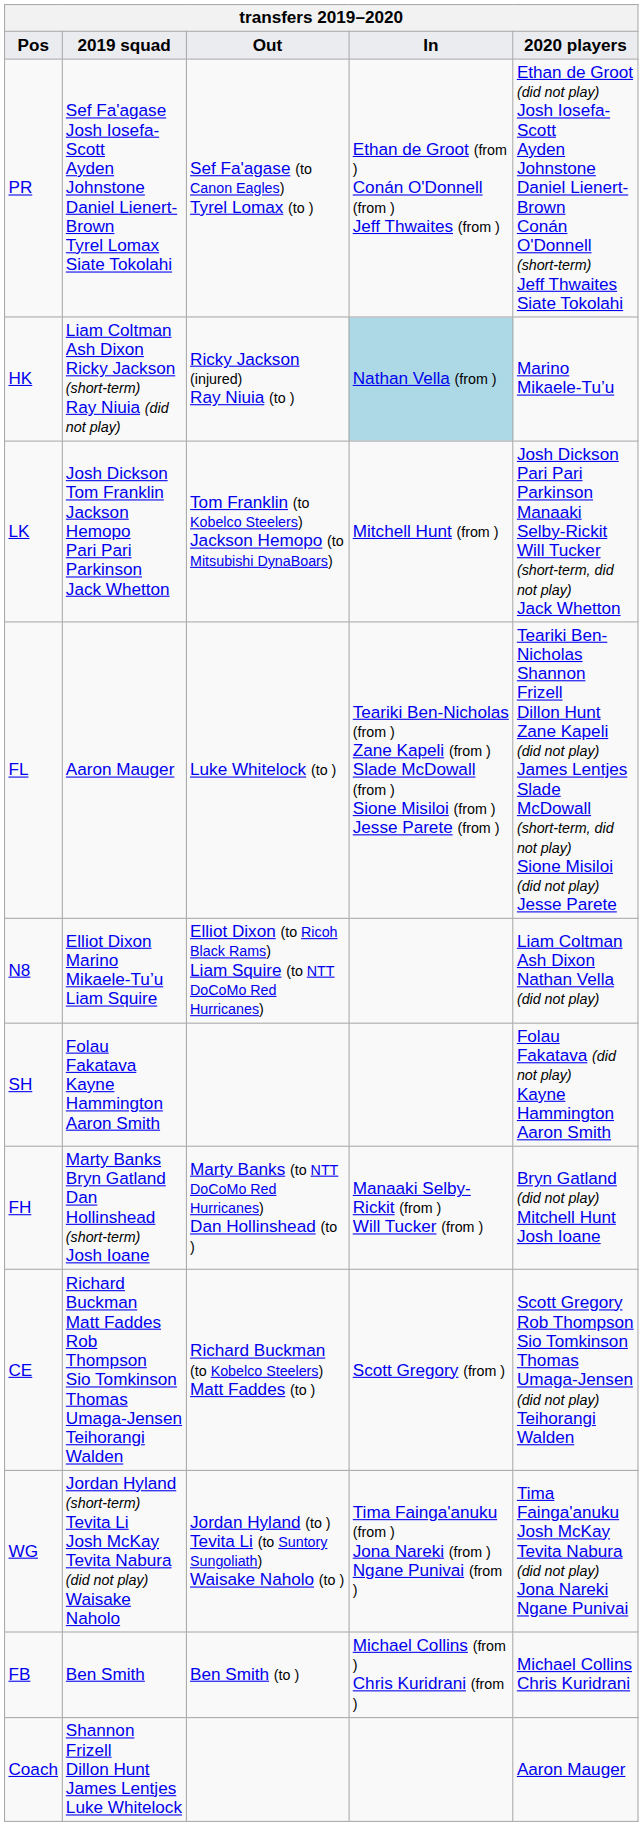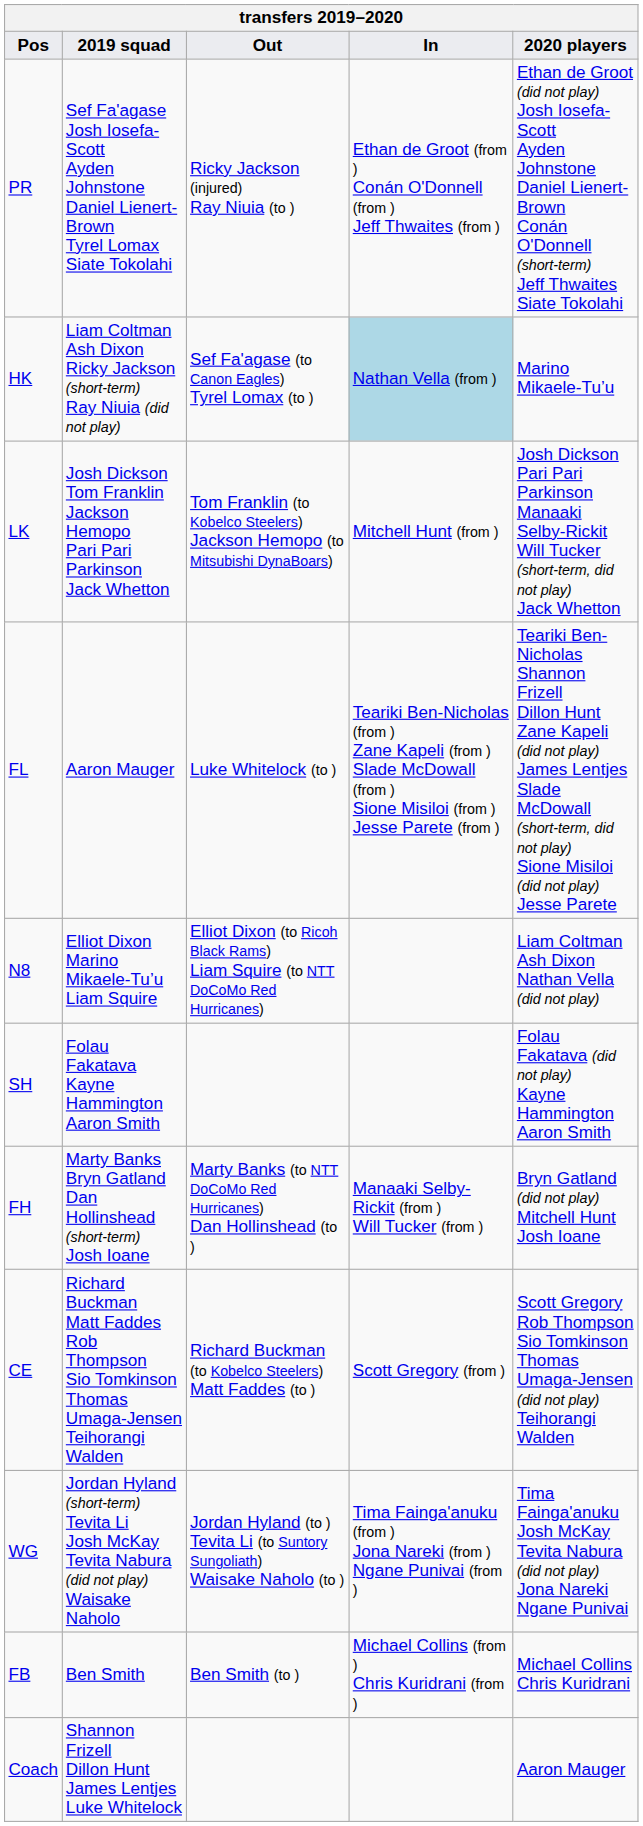PR | Out: Sef Fa'agase (to Canon Eagles) Tyrel Lomax (to ) -> Ricky Jackson (injured) Ray Niuia (to )
HK | Out: Ricky Jackson (injured) Ray Niuia (to ) -> Sef Fa'agase (to Canon Eagles) Tyrel Lomax (to )
